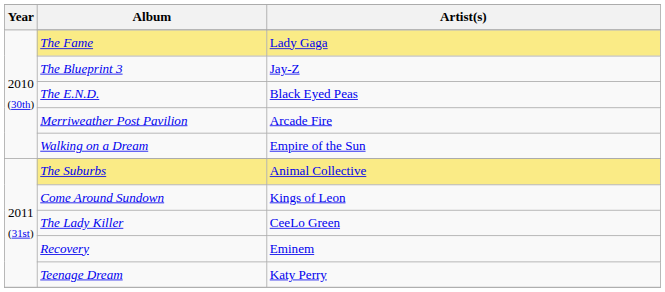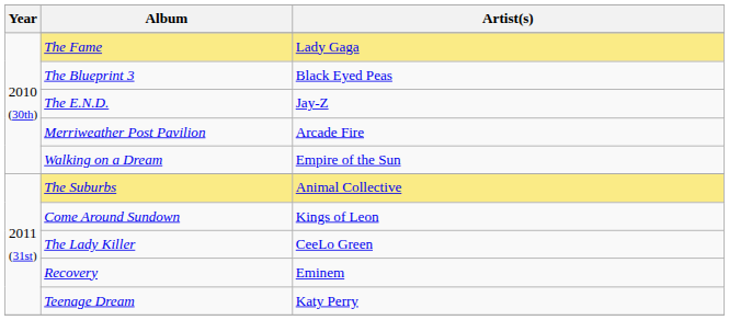The Blueprint 3 | Artist(s): Jay-Z -> Black Eyed Peas
The E.N.D. | Artist(s): Black Eyed Peas -> Jay-Z
